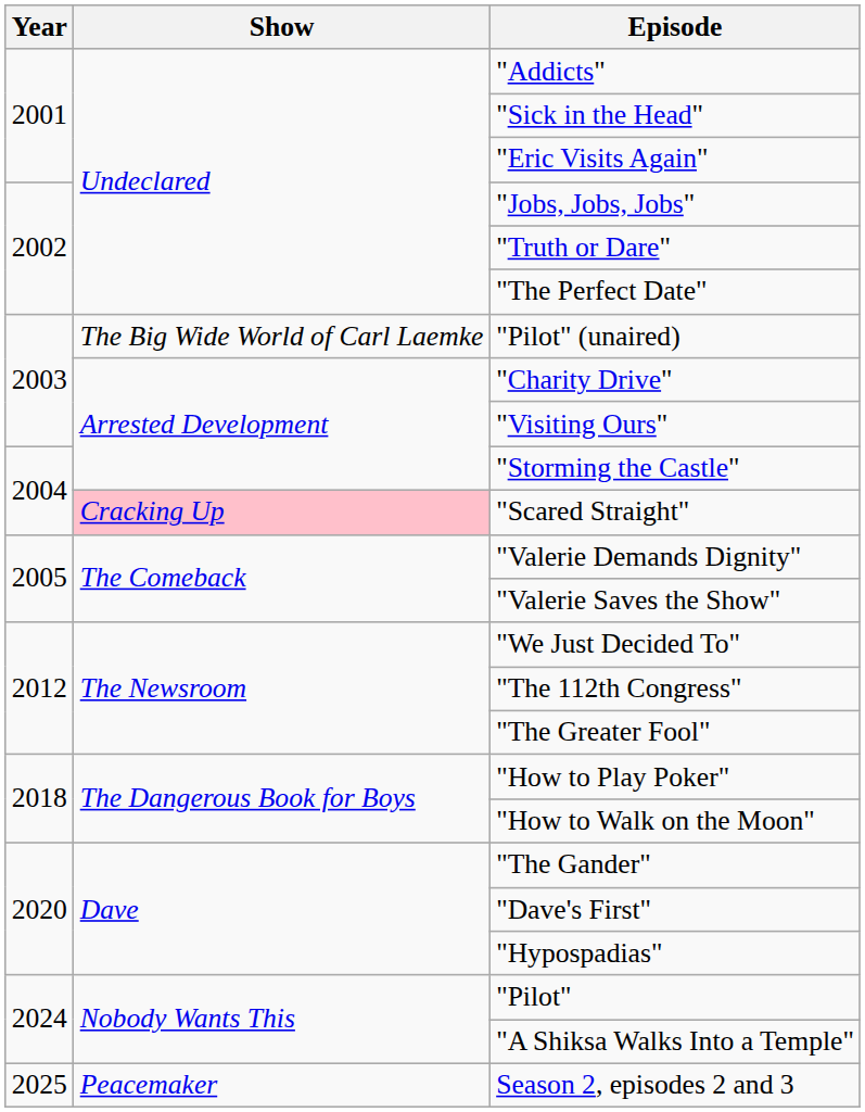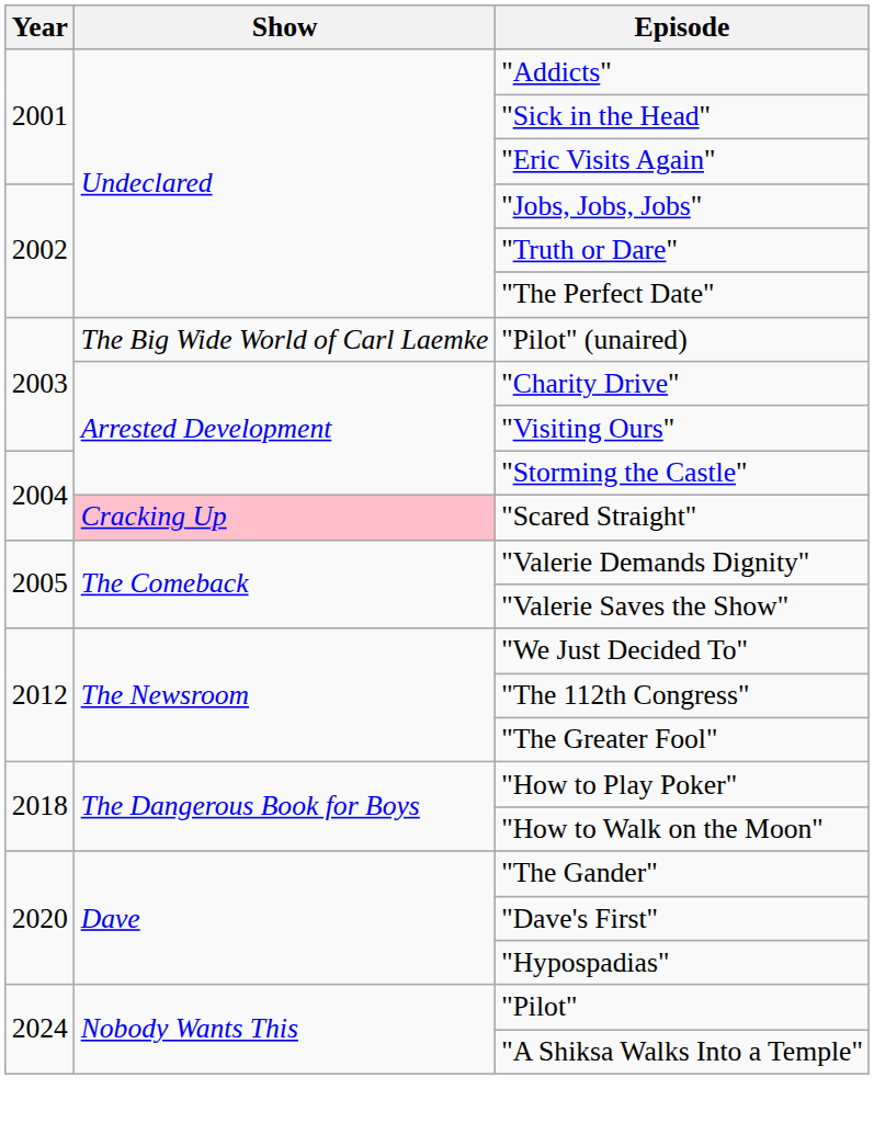- row: 2025 | Peacemaker | Season 2, episodes 2 and 3
